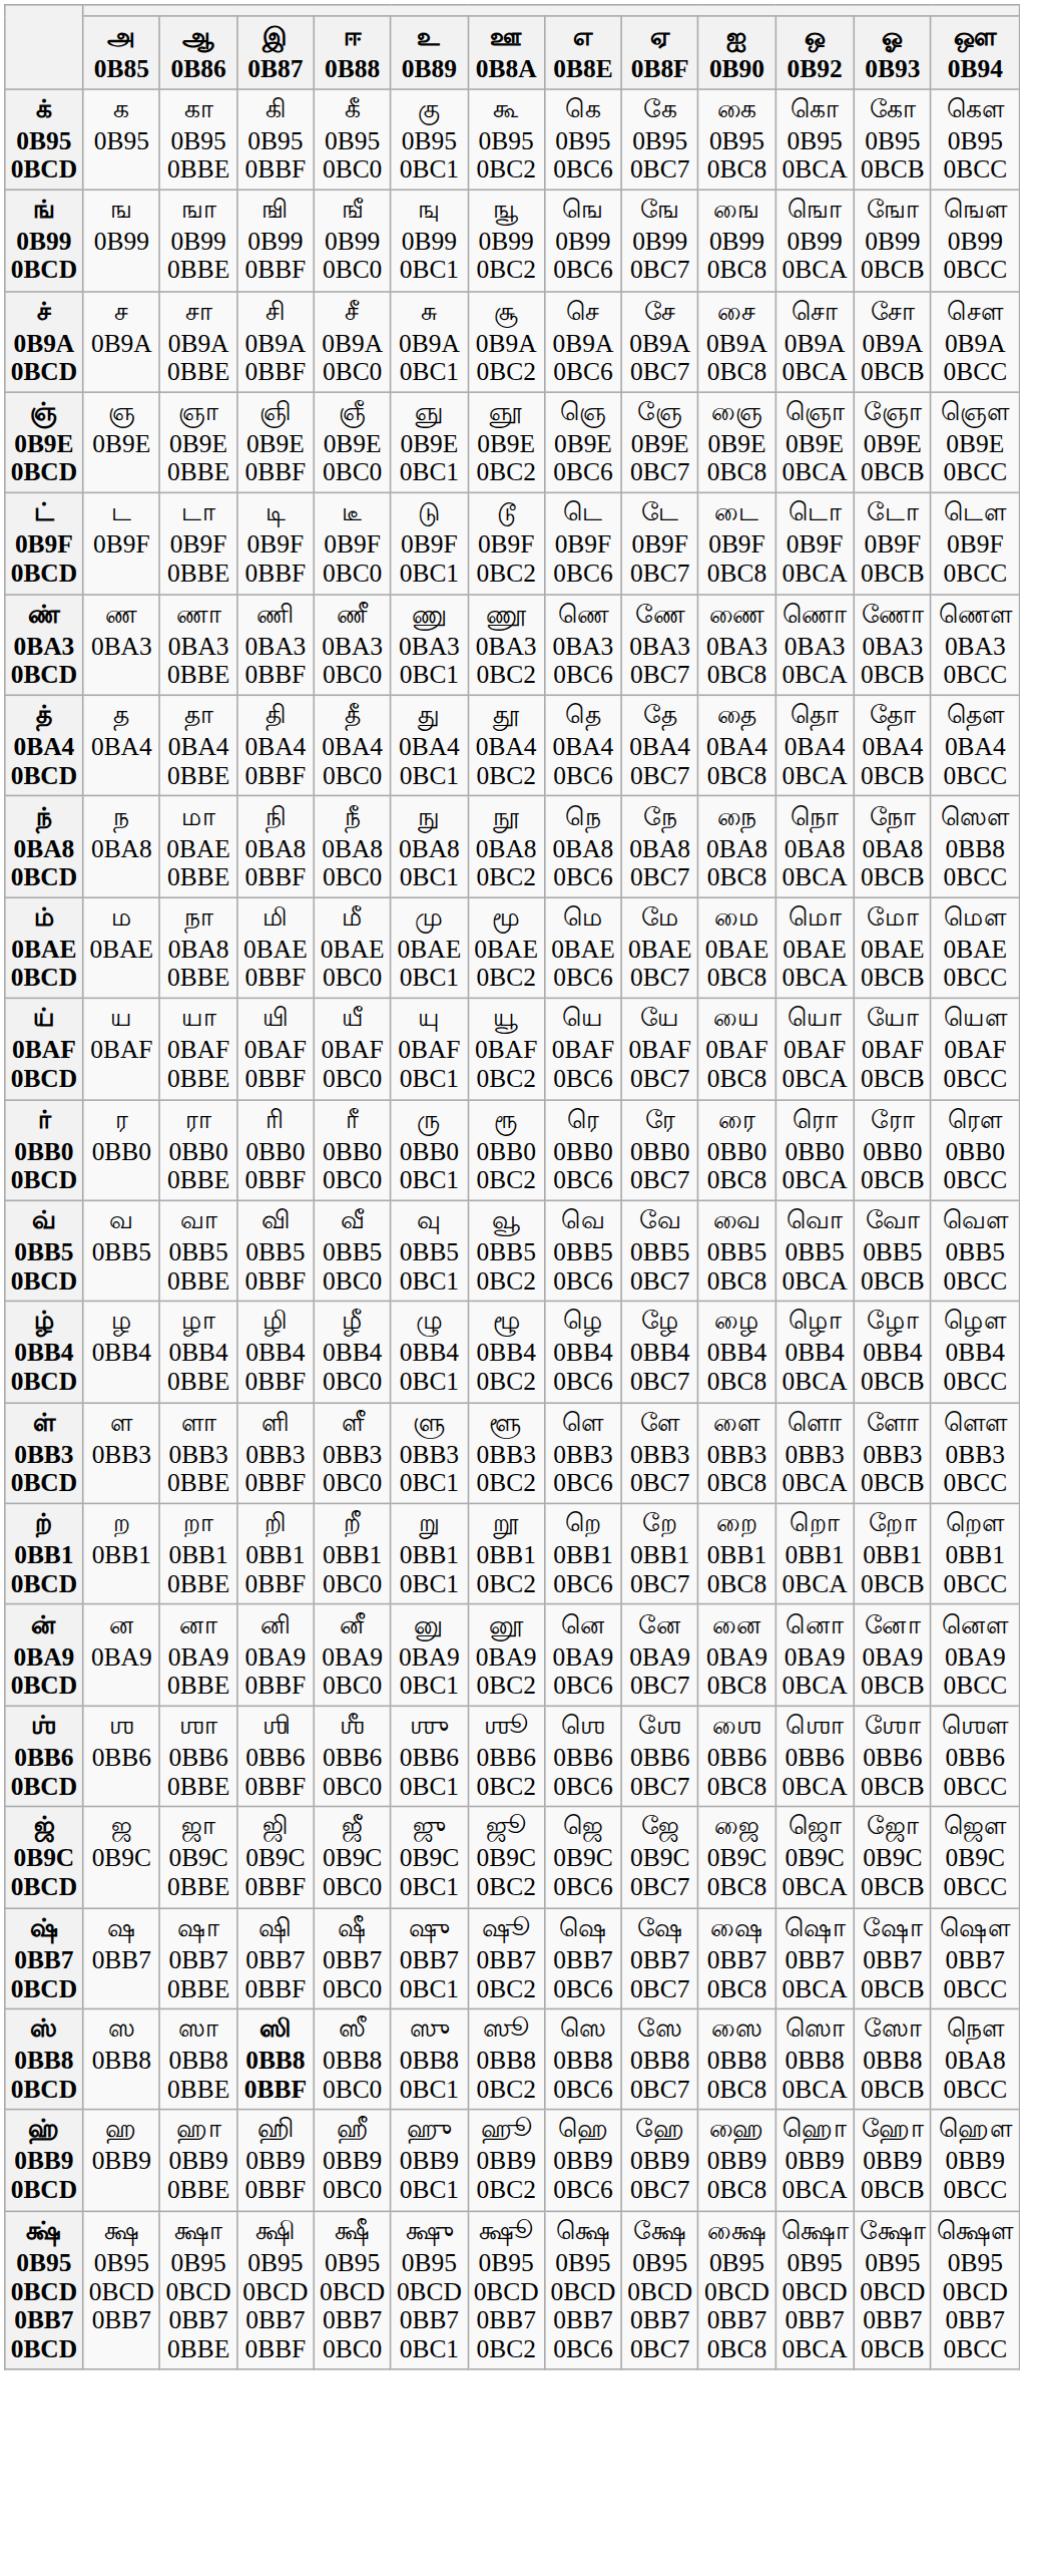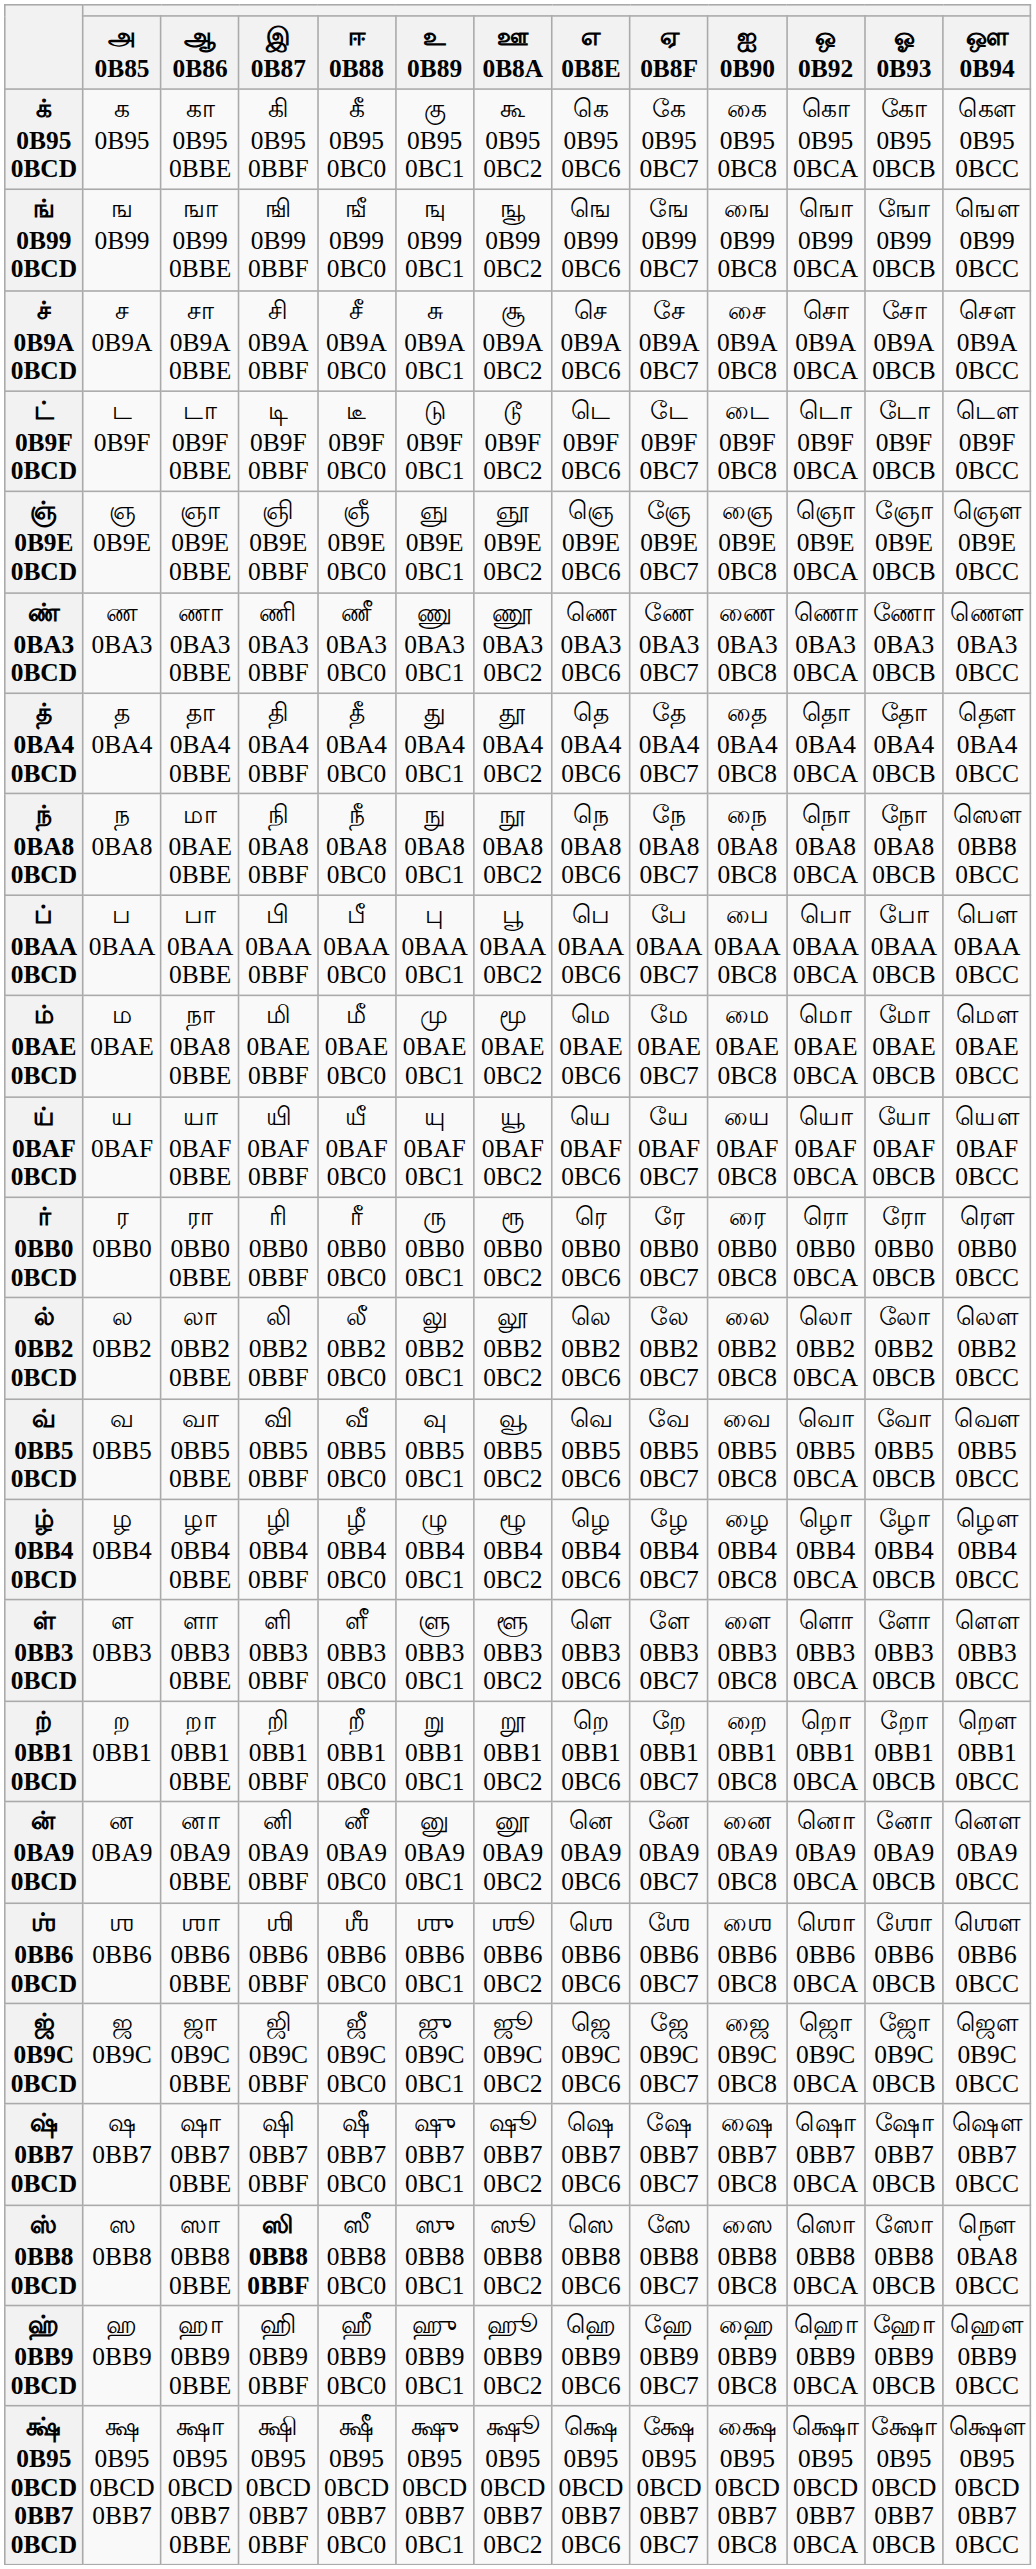rows swapped: ஞ் 0B9E 0BCD <-> ட் 0B9F 0BCD
+ row: ப் 0BAA 0BCD | ப 0BAA | பா 0BAA 0BBE | பி 0BAA 0BBF | பீ 0BAA 0BC0 | பு 0BAA 0BC1 | பூ 0BAA 0BC2 | பெ 0BAA 0BC6 | பே 0BAA 0BC7 | பை 0BAA 0BC8 | பொ 0BAA 0BCA | போ 0BAA 0BCB | பௌ 0BAA 0BCC
+ row: ல் 0BB2 0BCD | ல 0BB2 | லா 0BB2 0BBE | லி 0BB2 0BBF | லீ 0BB2 0BC0 | லு 0BB2 0BC1 | லூ 0BB2 0BC2 | லெ 0BB2 0BC6 | லே 0BB2 0BC7 | லை 0BB2 0BC8 | லொ 0BB2 0BCA | லோ 0BB2 0BCB | லௌ 0BB2 0BCC
